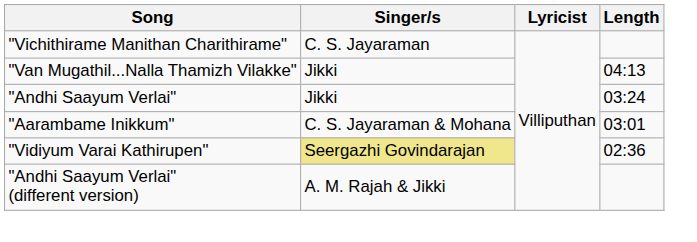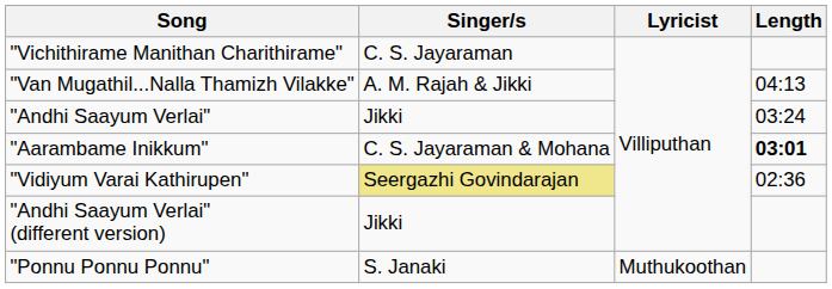"Van Mugathil...Nalla Thamizh Vilakke" | Singer/s: Jikki -> A. M. Rajah & Jikki
"Aarambame Inikkum" | Length: normal -> bold
"Andhi Saayum Verlai" (different version) | Singer/s: A. M. Rajah & Jikki -> Jikki
+ row: "Ponnu Ponnu Ponnu" | S. Janaki | Muthukoothan
